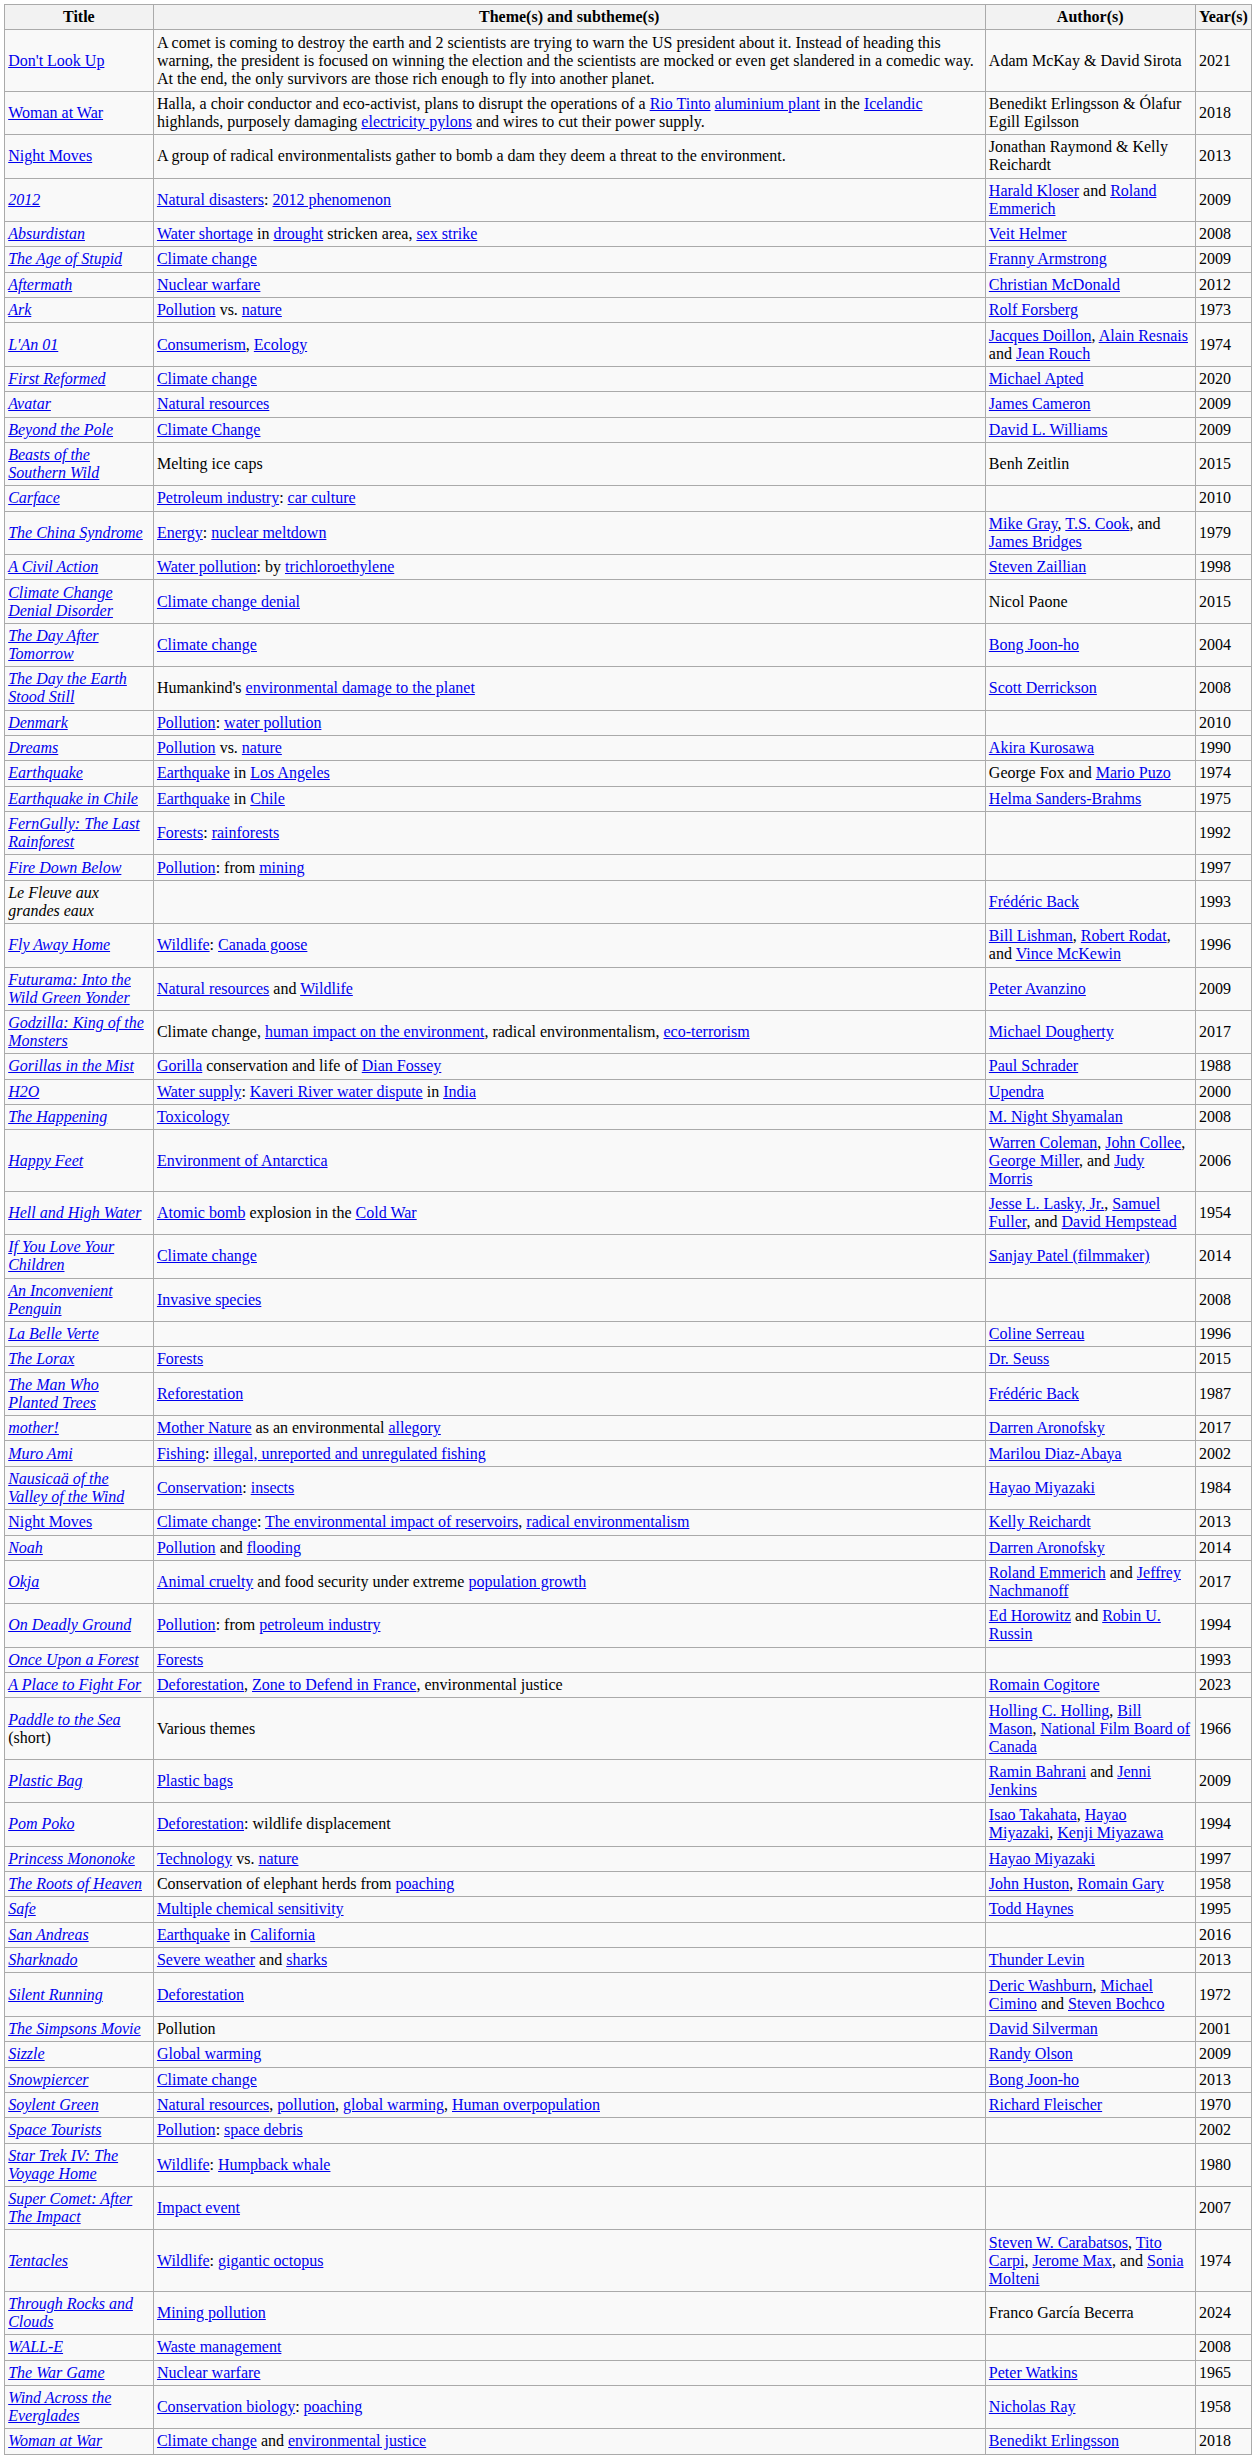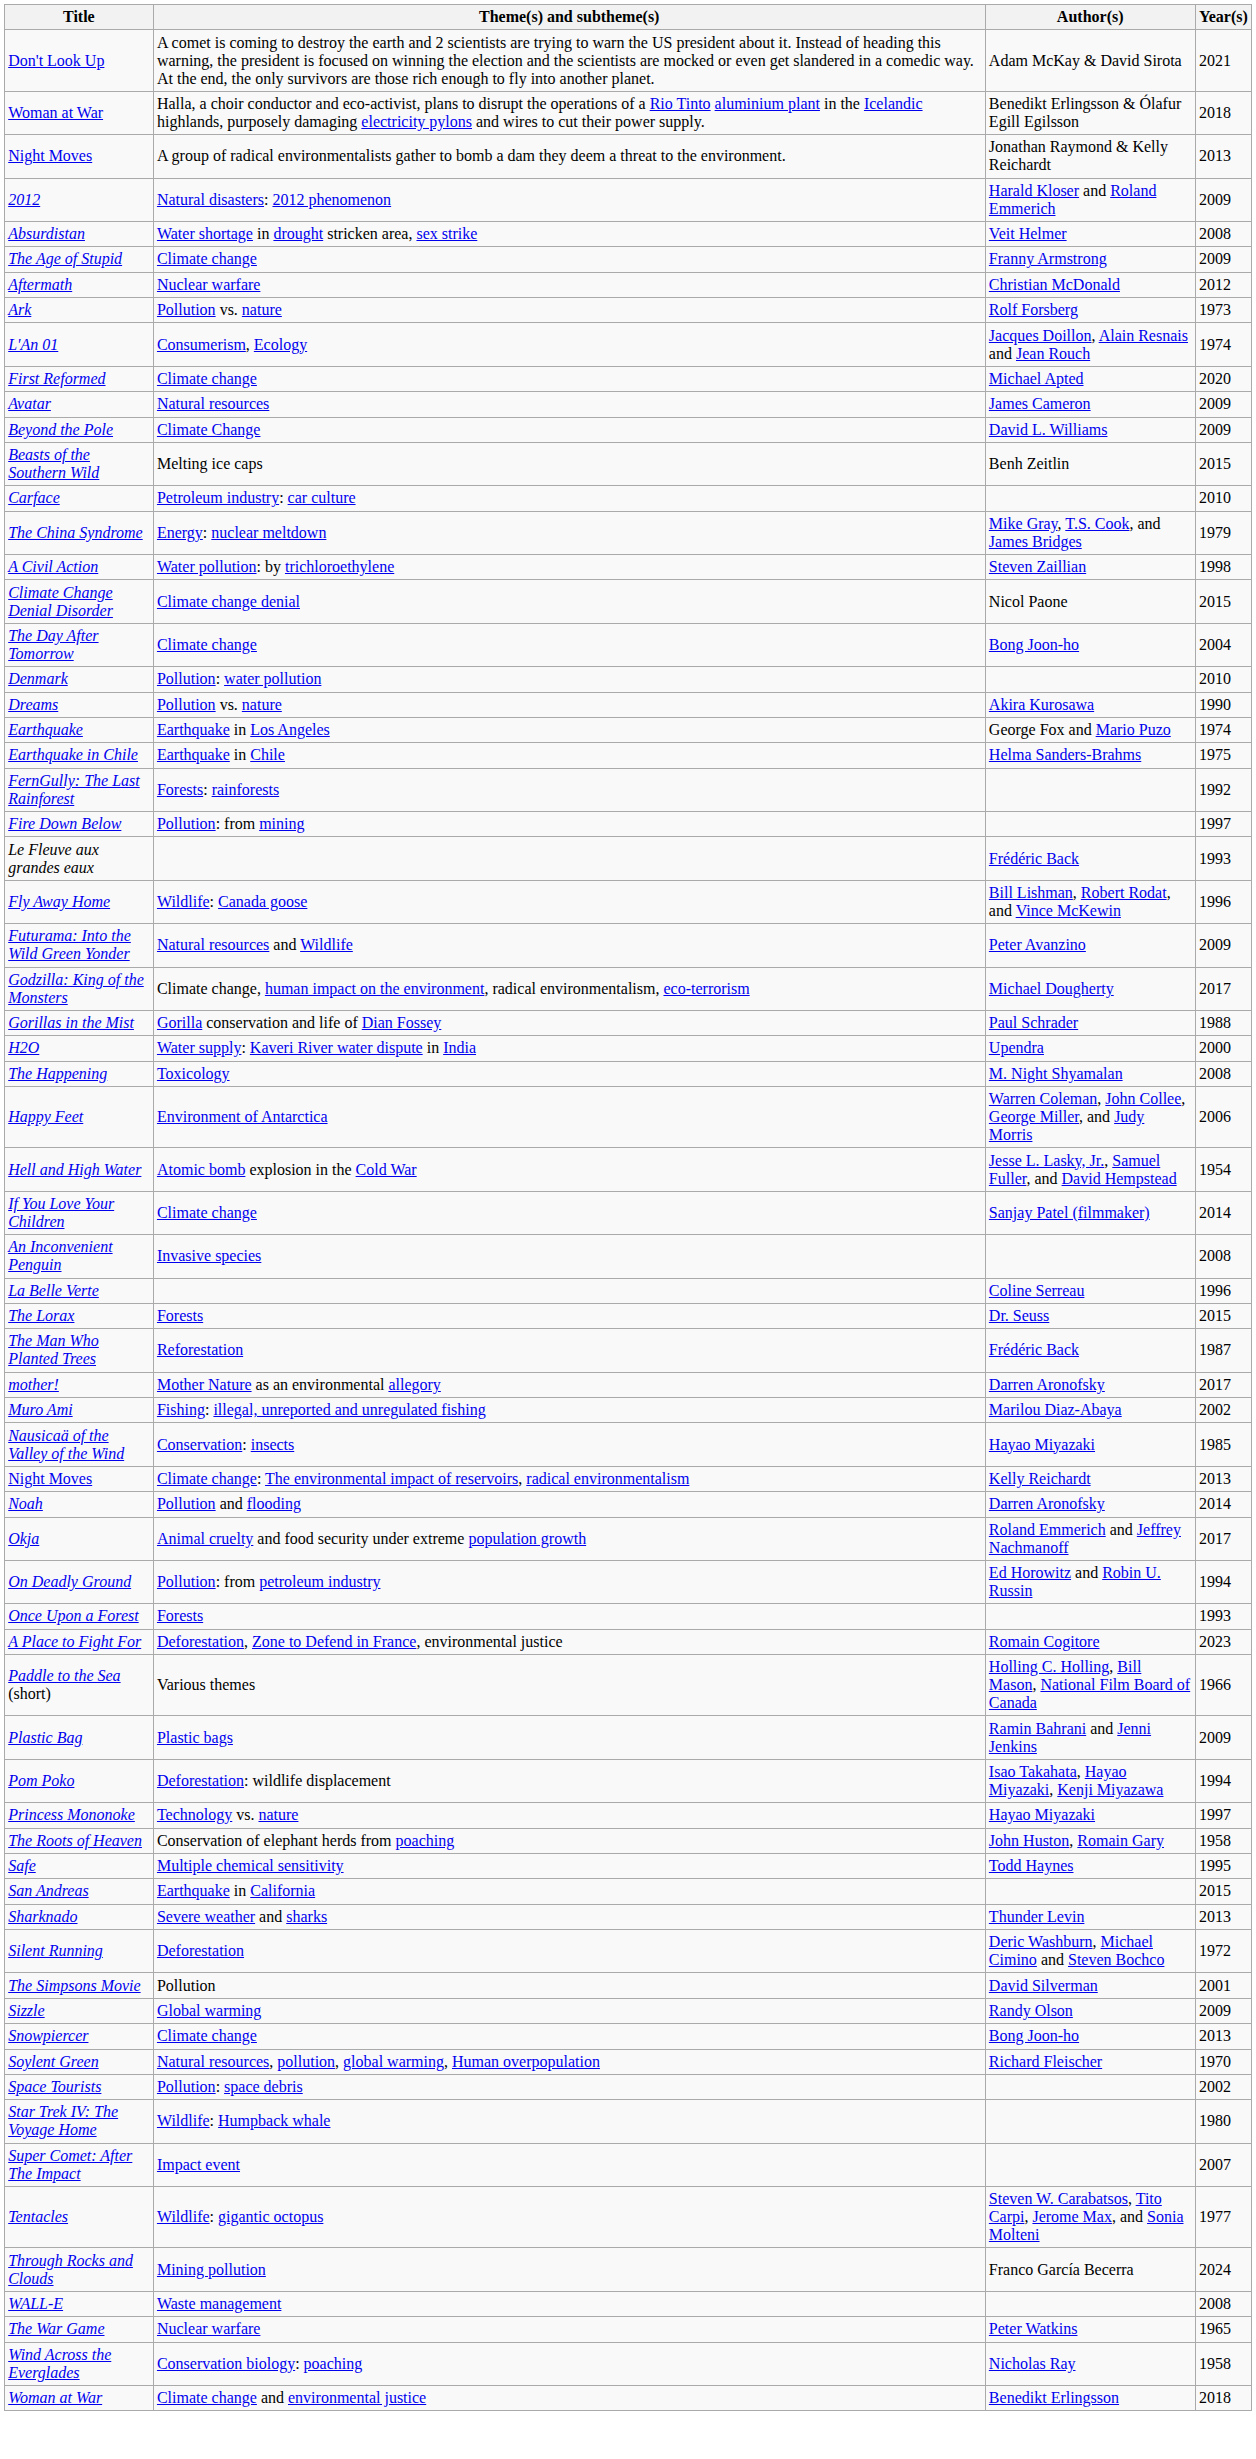- row: The Day the Earth Stood Still | Humankind's environmental damage to the planet | Scott Derrickson | 2008
Nausicaä of the Valley of the Wind | Year(s): 1984 -> 1985
San Andreas | Year(s): 2016 -> 2015
Tentacles | Year(s): 1974 -> 1977
